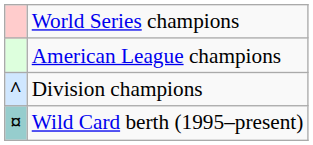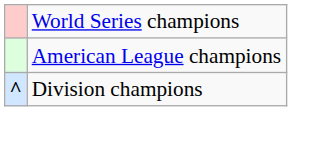- row: ¤ | Wild Card berth (1995–present)
